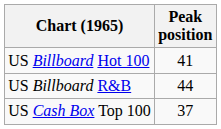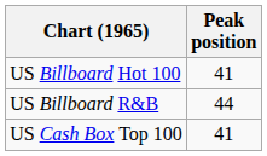US Cash Box Top 100 | Peak position: 37 -> 41
